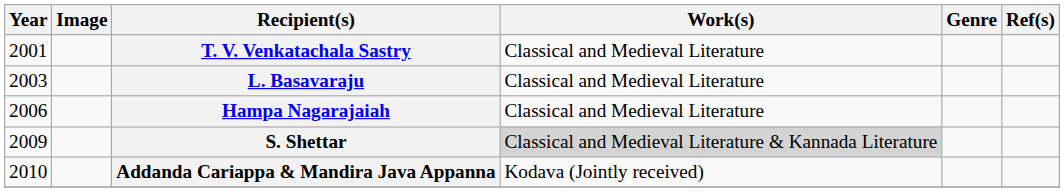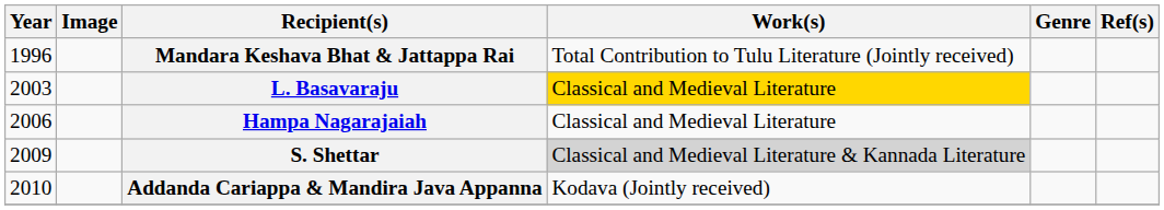+ row: 1996 | Mandara Keshava Bhat & Jattappa Rai | Total Contribution to Tulu Literature (Jointly received)
- row: 2001 | T. V. Venkatachala Sastry | Classical and Medieval Literature
L. Basavaraju | Work(s): no background -> gold background
